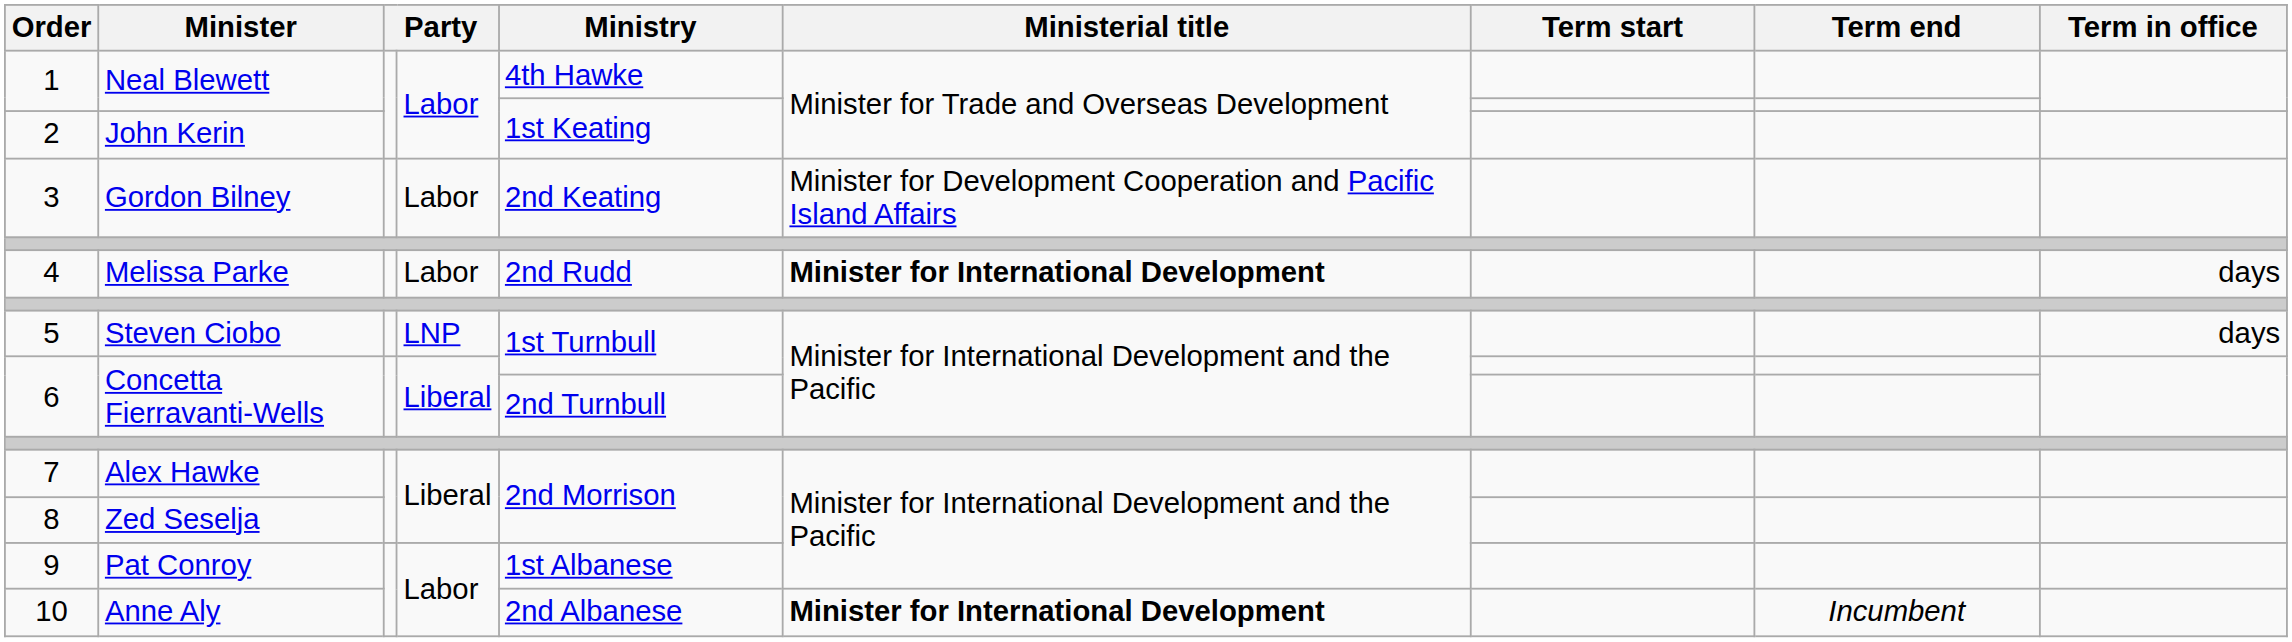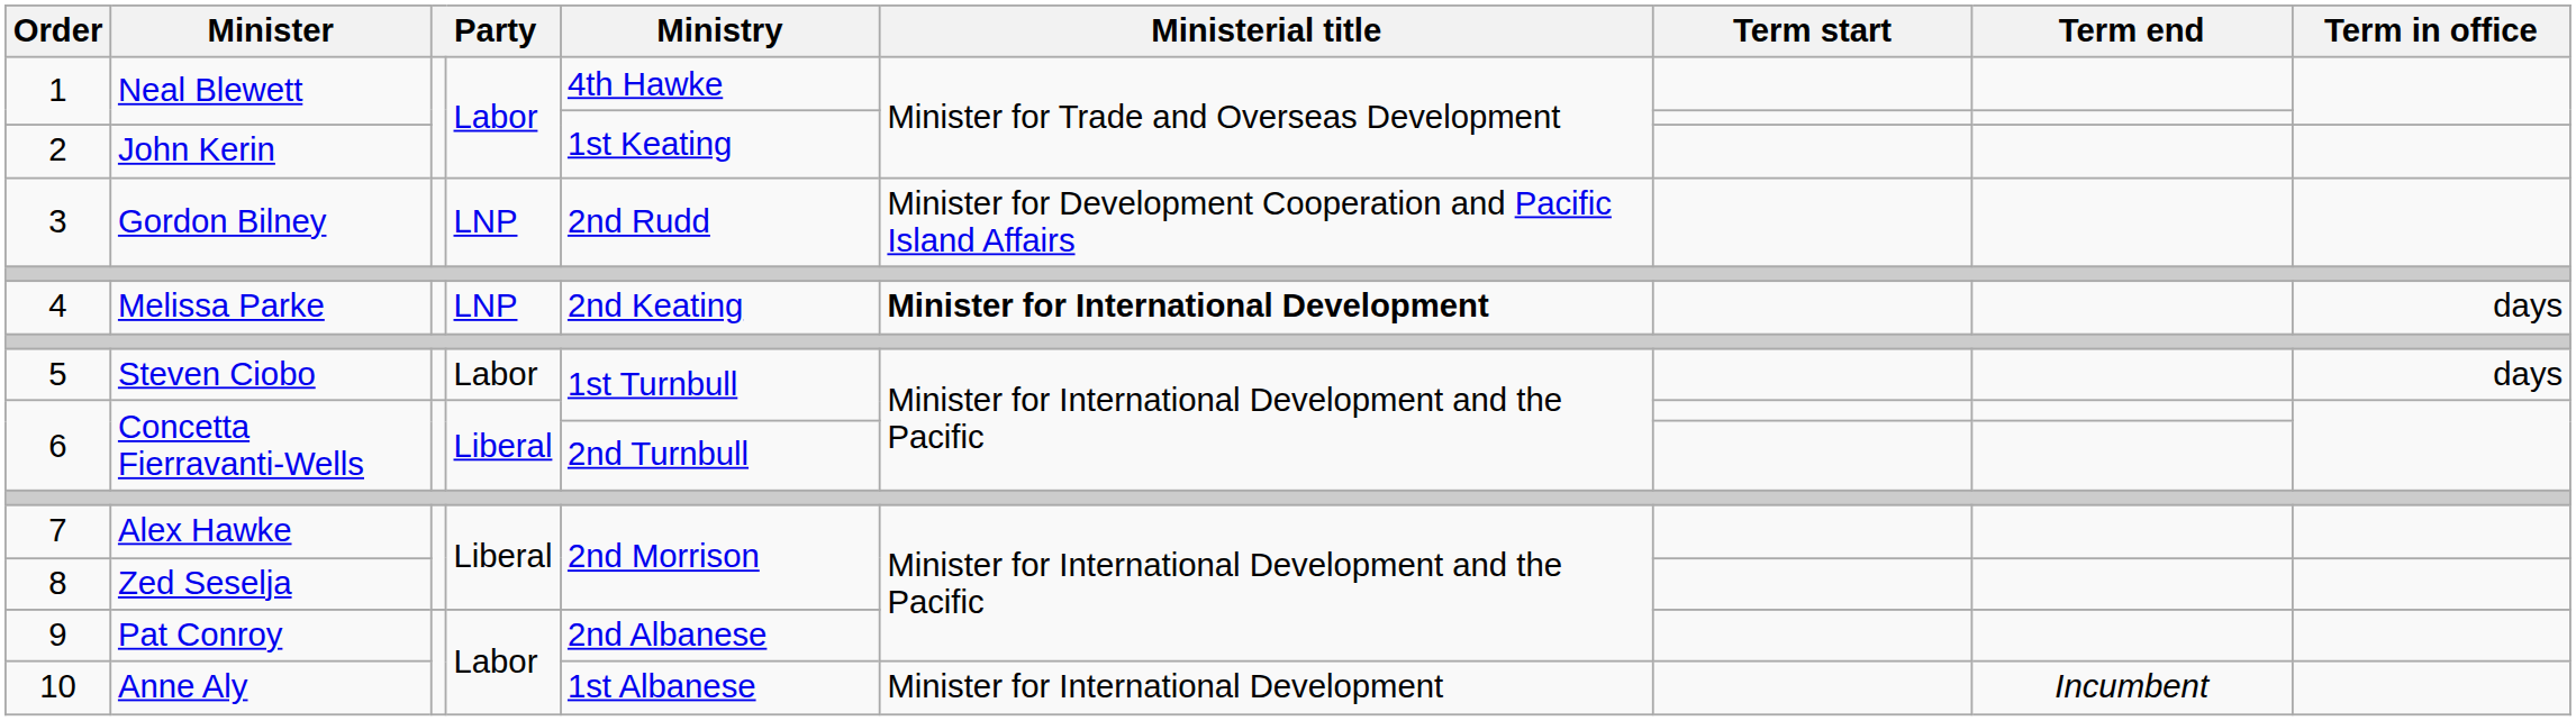3 | column 4: Labor -> LNP
3 | Ministry: 2nd Keating -> 2nd Rudd
4 | column 4: Labor -> LNP
4 | Ministry: 2nd Rudd -> 2nd Keating
5 | column 4: LNP -> Labor
9 | Ministry: 1st Albanese -> 2nd Albanese
10 | Ministry: 2nd Albanese -> 1st Albanese
10 | Ministerial title: bold -> normal
